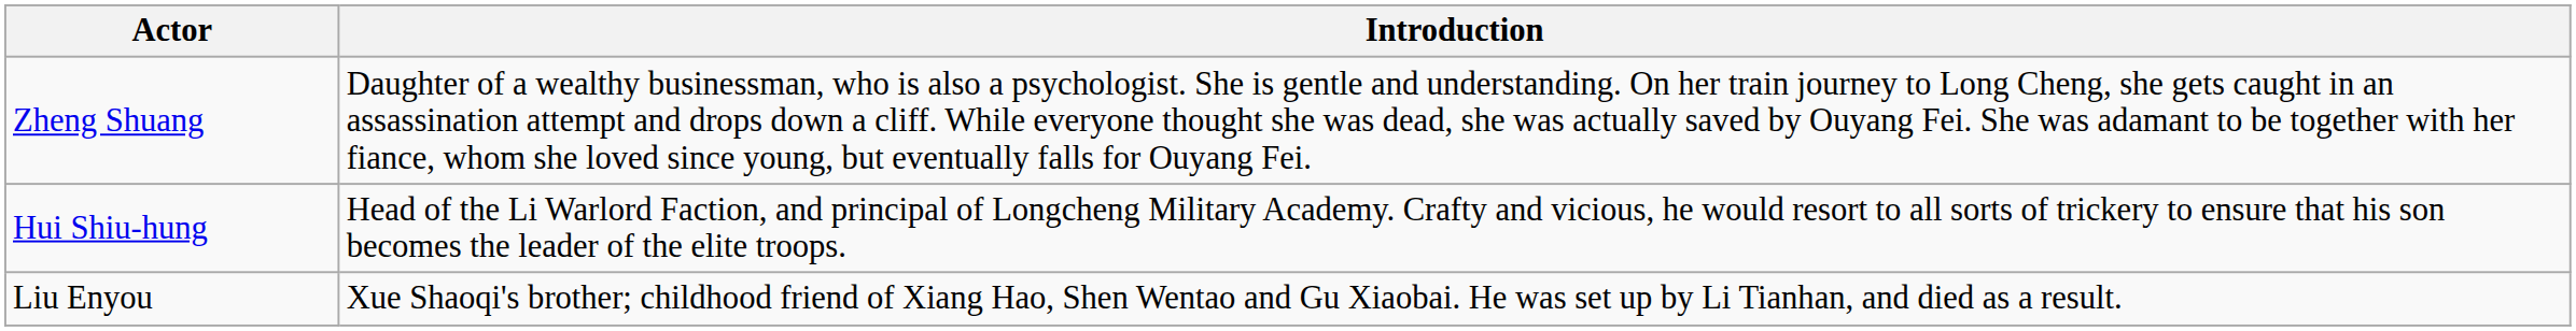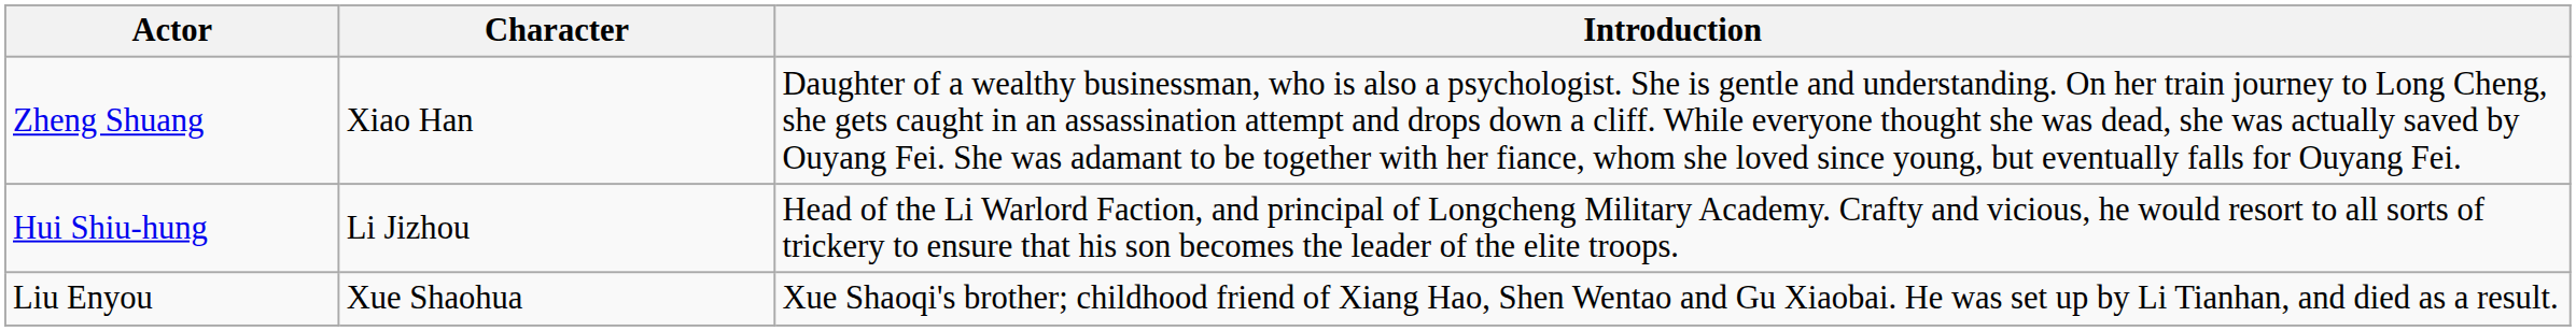+ column: Character | Xiao Han | Li Jizhou | Xue Shaohua
